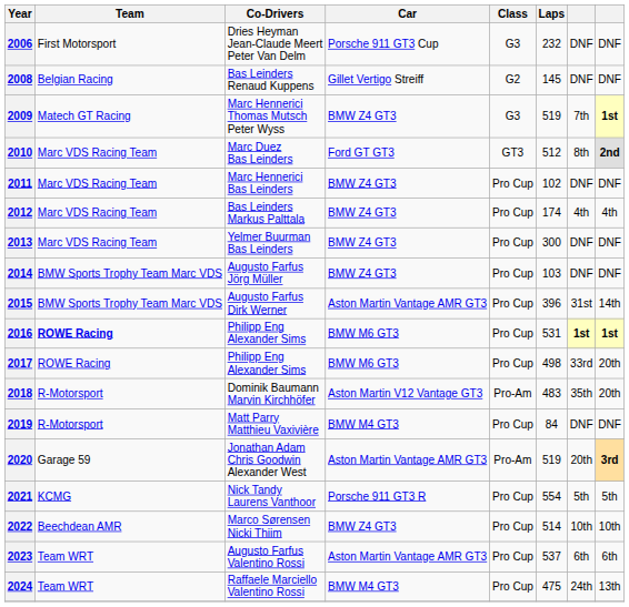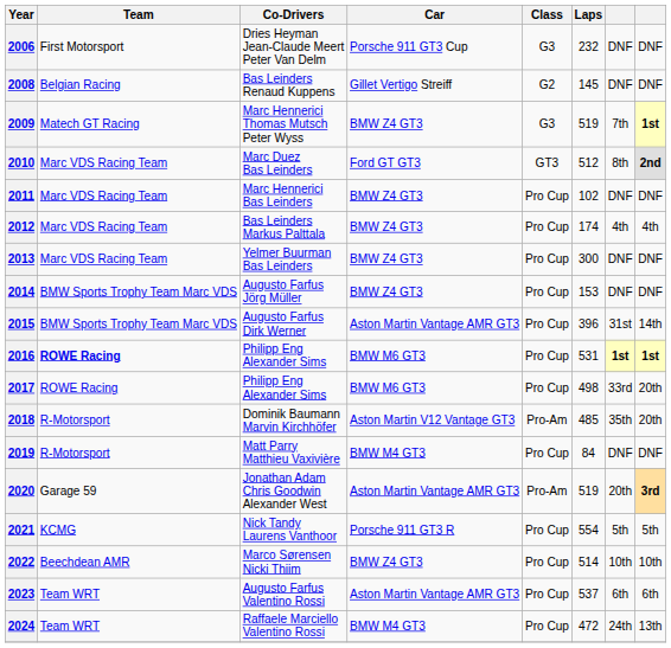2014 | Laps: 103 -> 153
2018 | Laps: 483 -> 485
2024 | Laps: 475 -> 472
